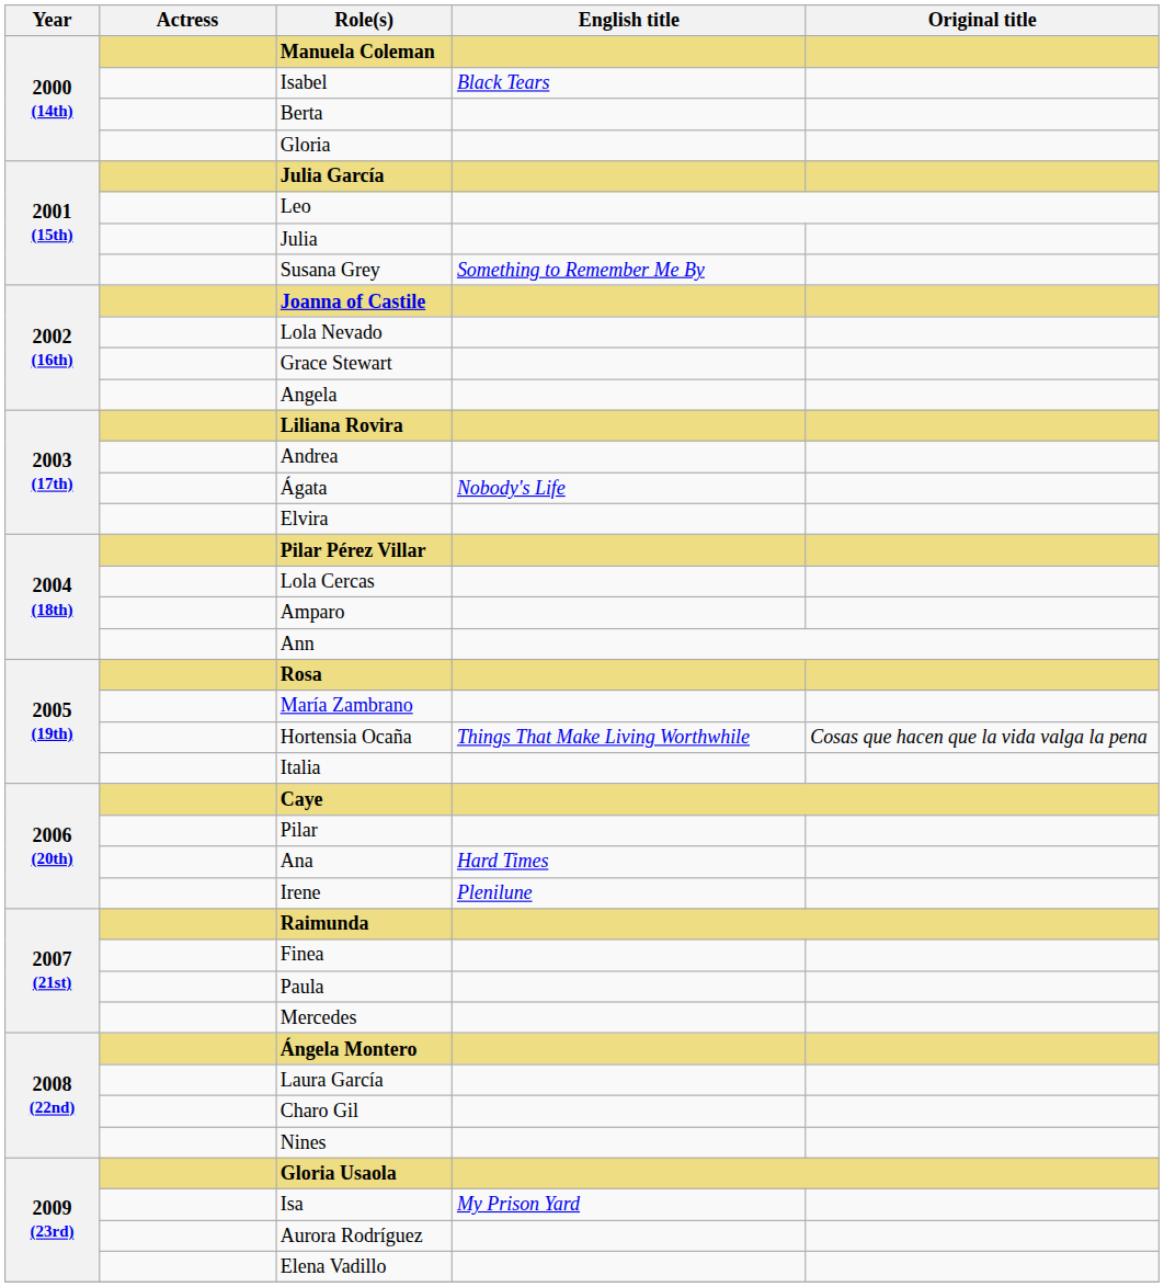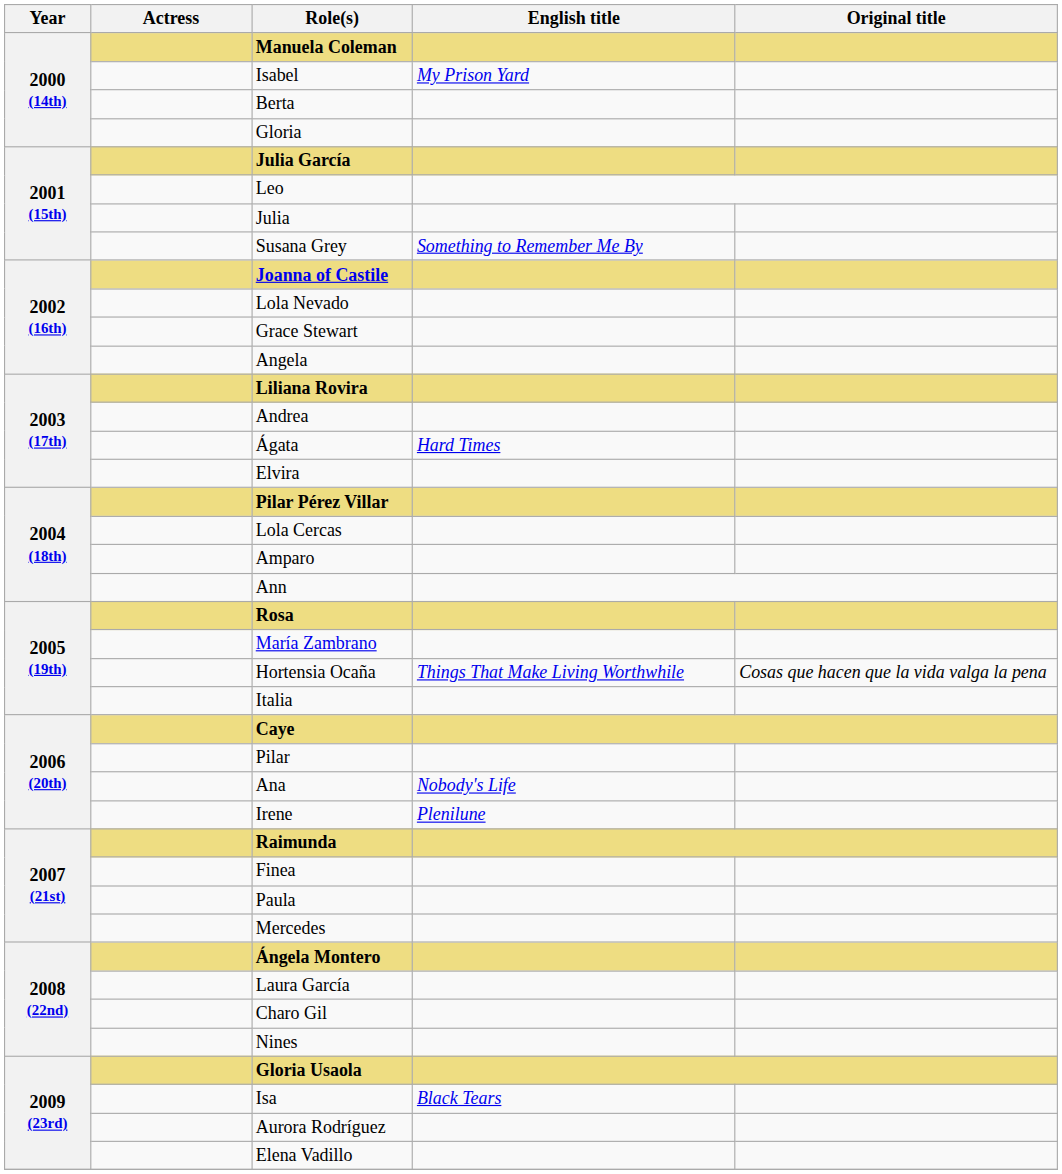Isabel | English title: Black Tears -> My Prison Yard
Ágata | English title: Nobody's Life -> Hard Times
Ana | English title: Hard Times -> Nobody's Life
Isa | English title: My Prison Yard -> Black Tears
